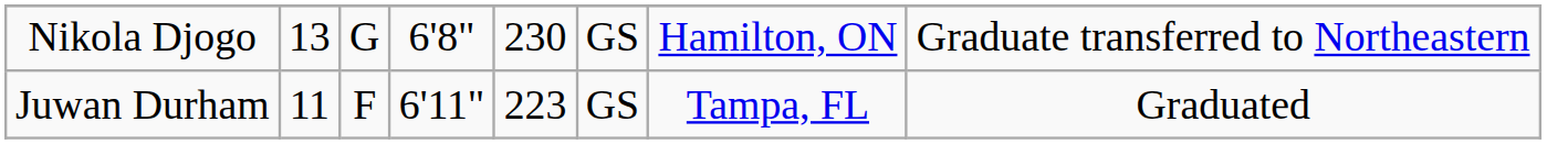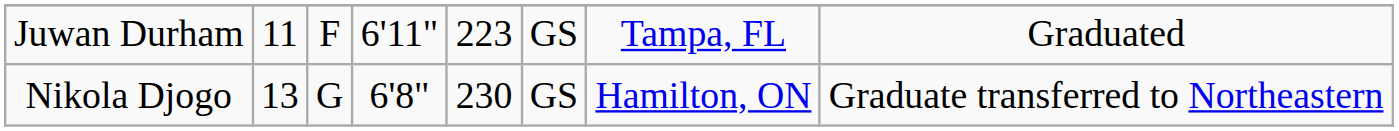rows swapped: Juwan Durham <-> Nikola Djogo
